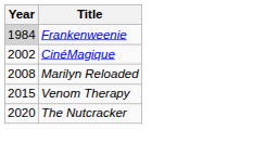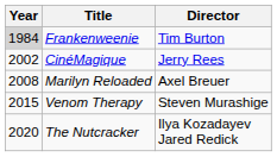+ column: Director | Tim Burton | Jerry Rees | Axel Breuer | Steven Murashige | Ilya Kozadayev Jared Redick
